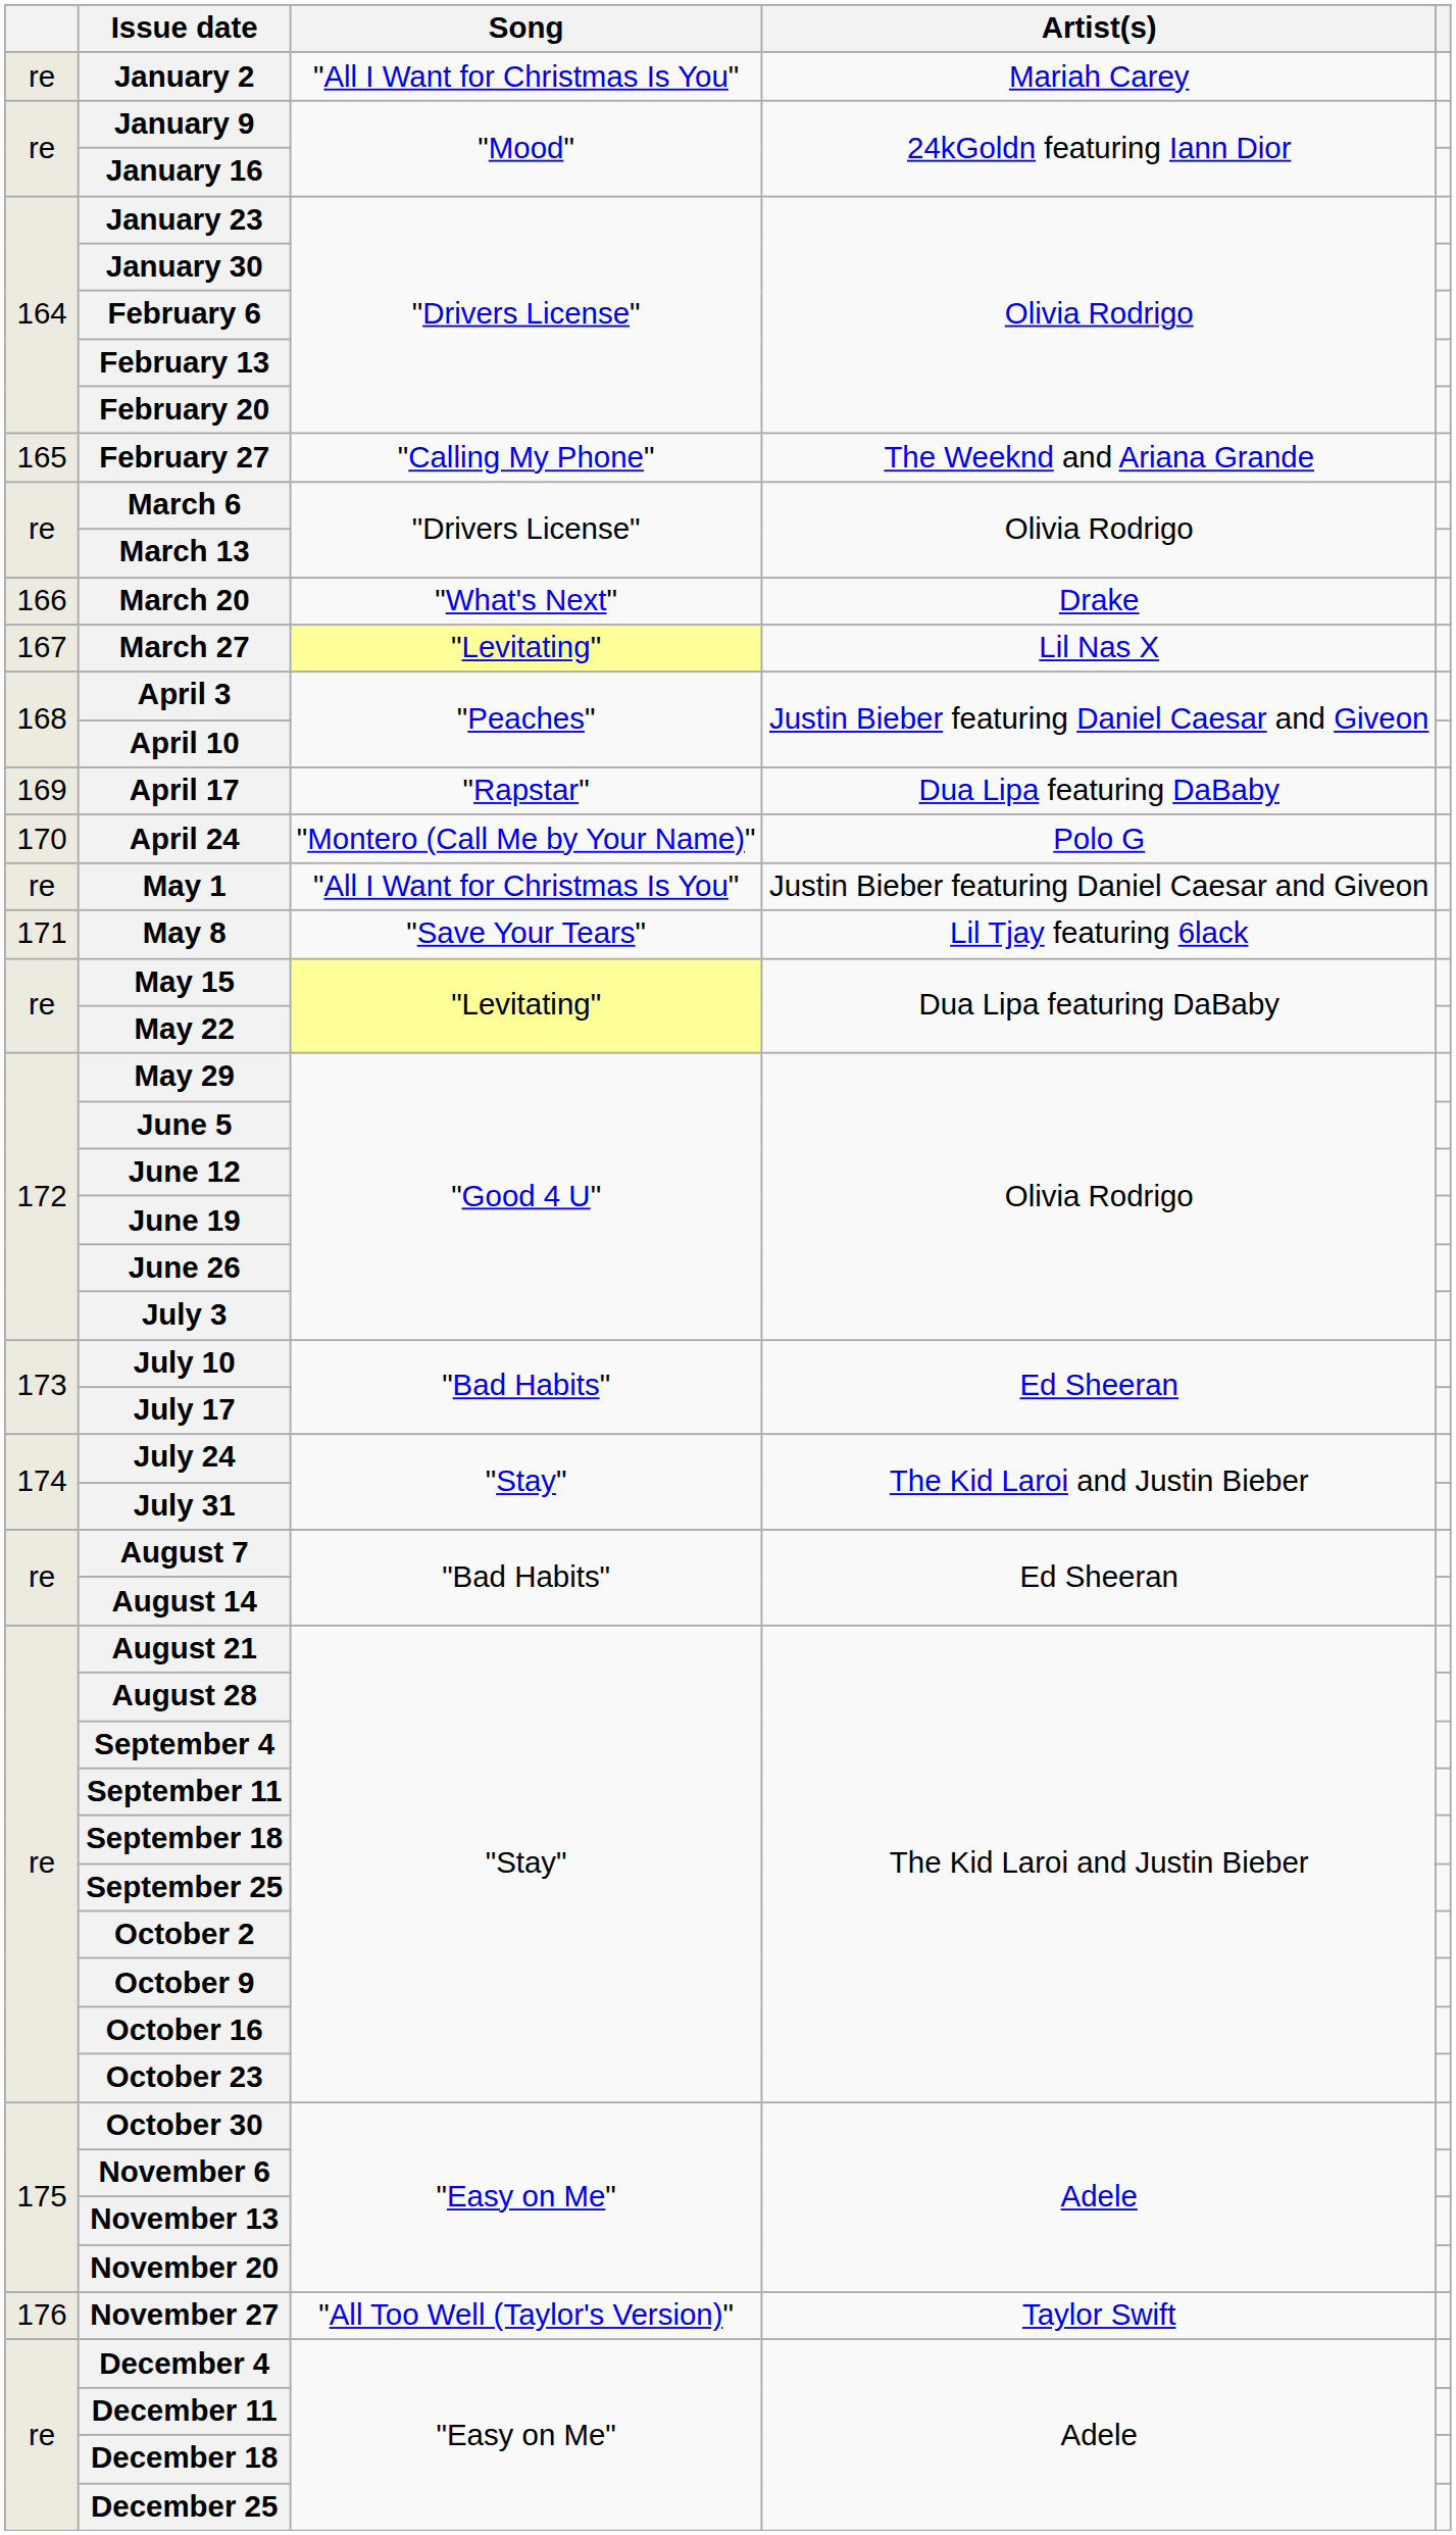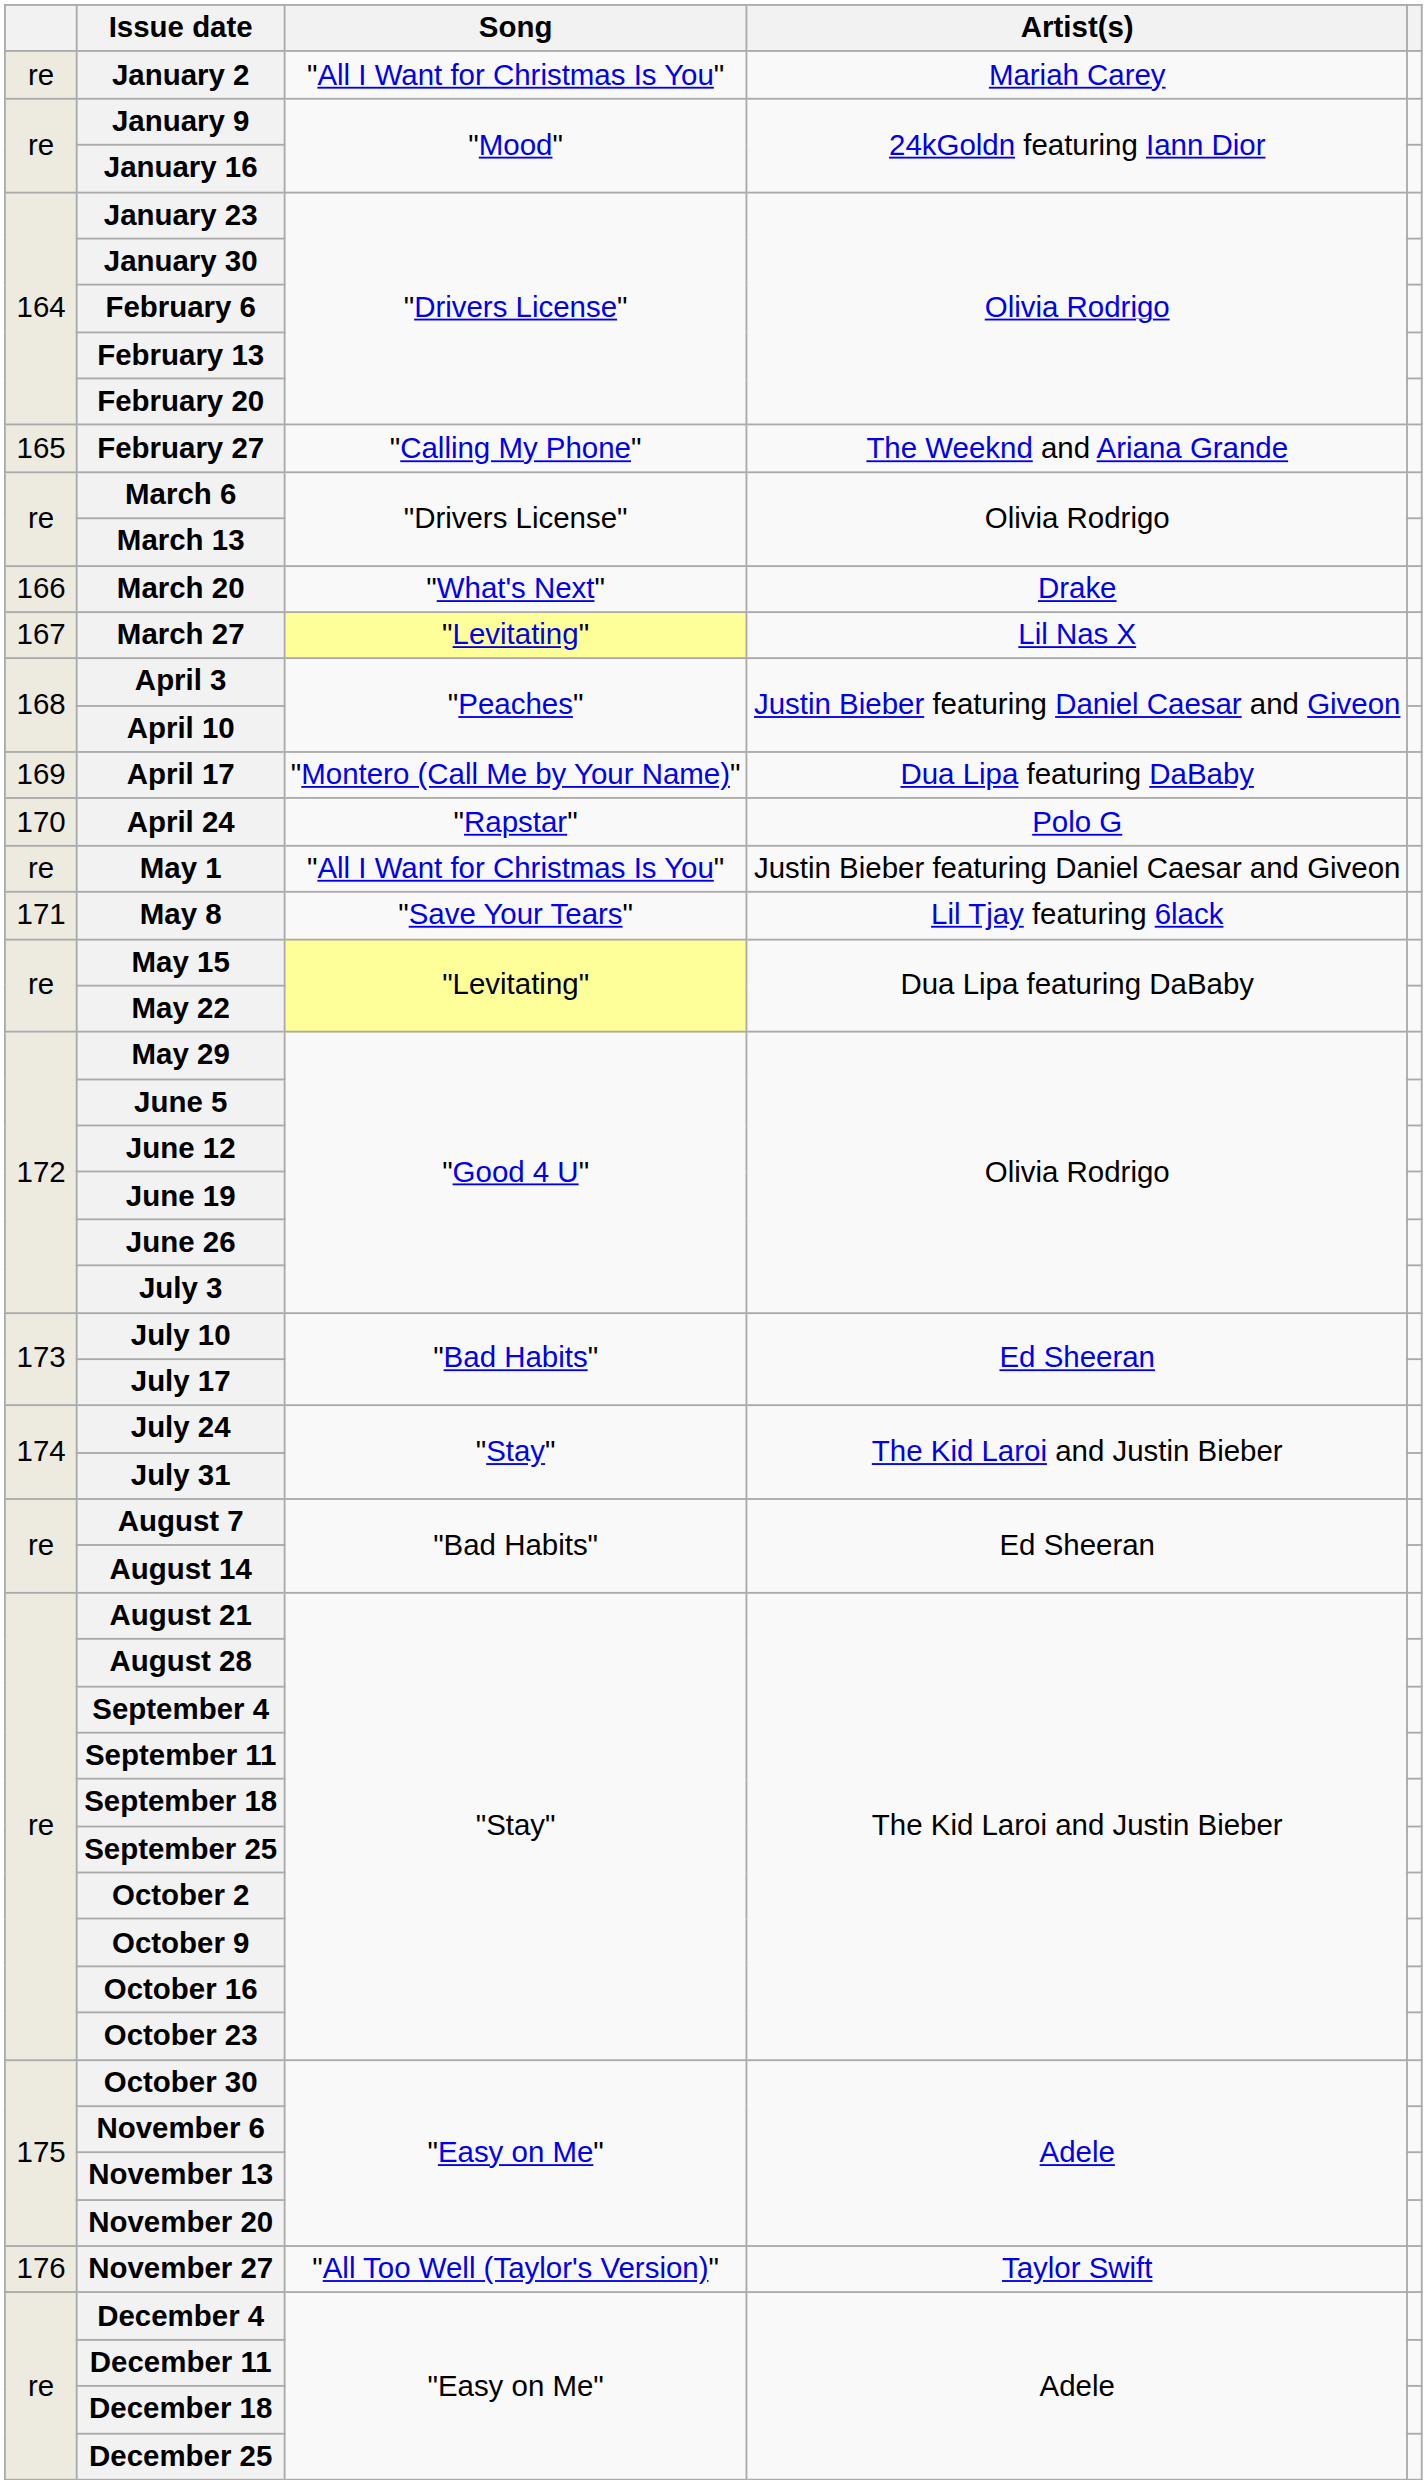April 17 | Song: "Rapstar" -> "Montero (Call Me by Your Name)"
April 24 | Song: "Montero (Call Me by Your Name)" -> "Rapstar"
